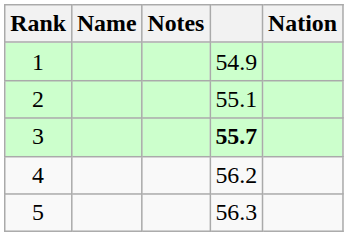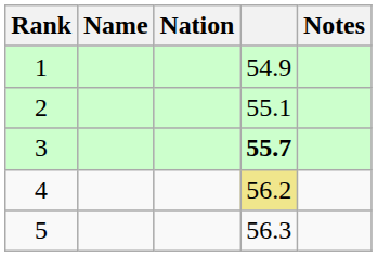columns swapped: Nation <-> Notes
4 | column 4: no background -> khaki background
